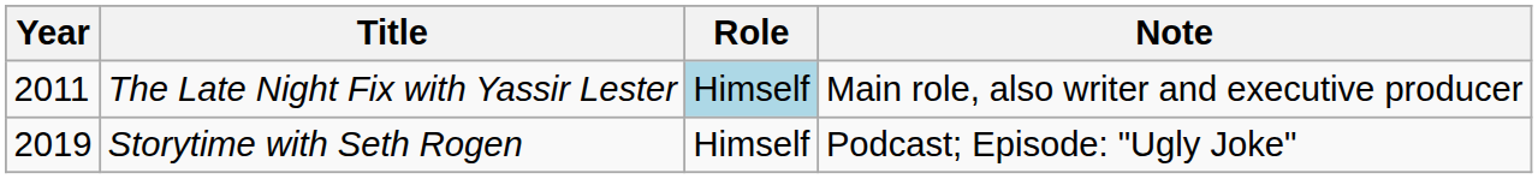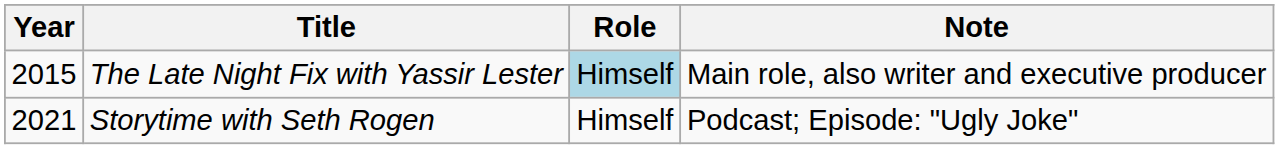The Late Night Fix with Yassir Lester | Year: 2011 -> 2015
Storytime with Seth Rogen | Year: 2019 -> 2021
